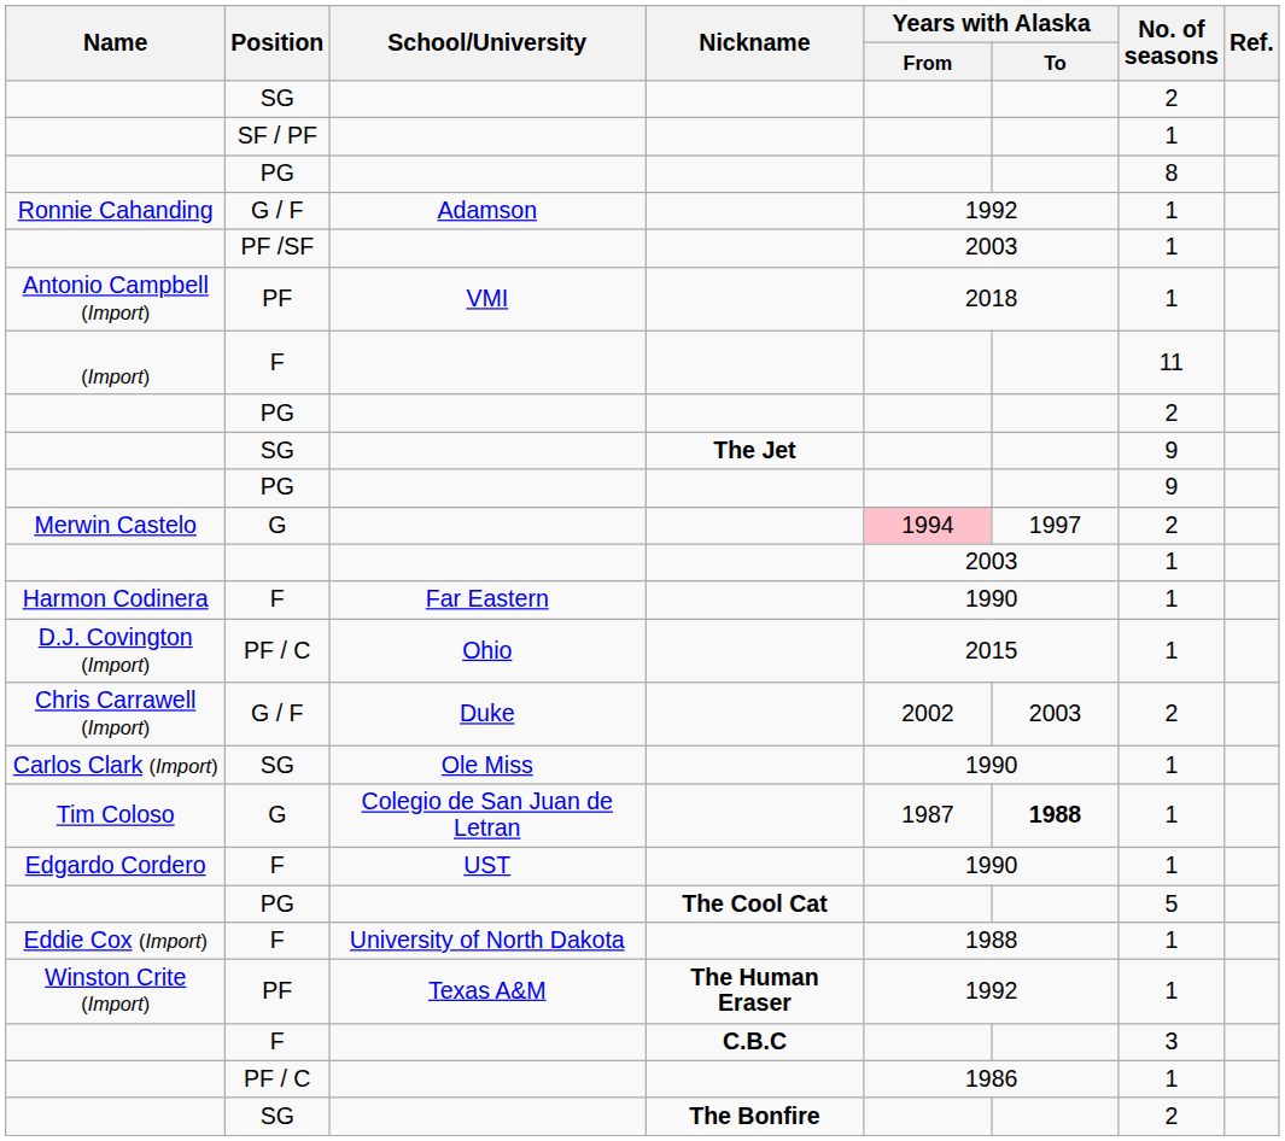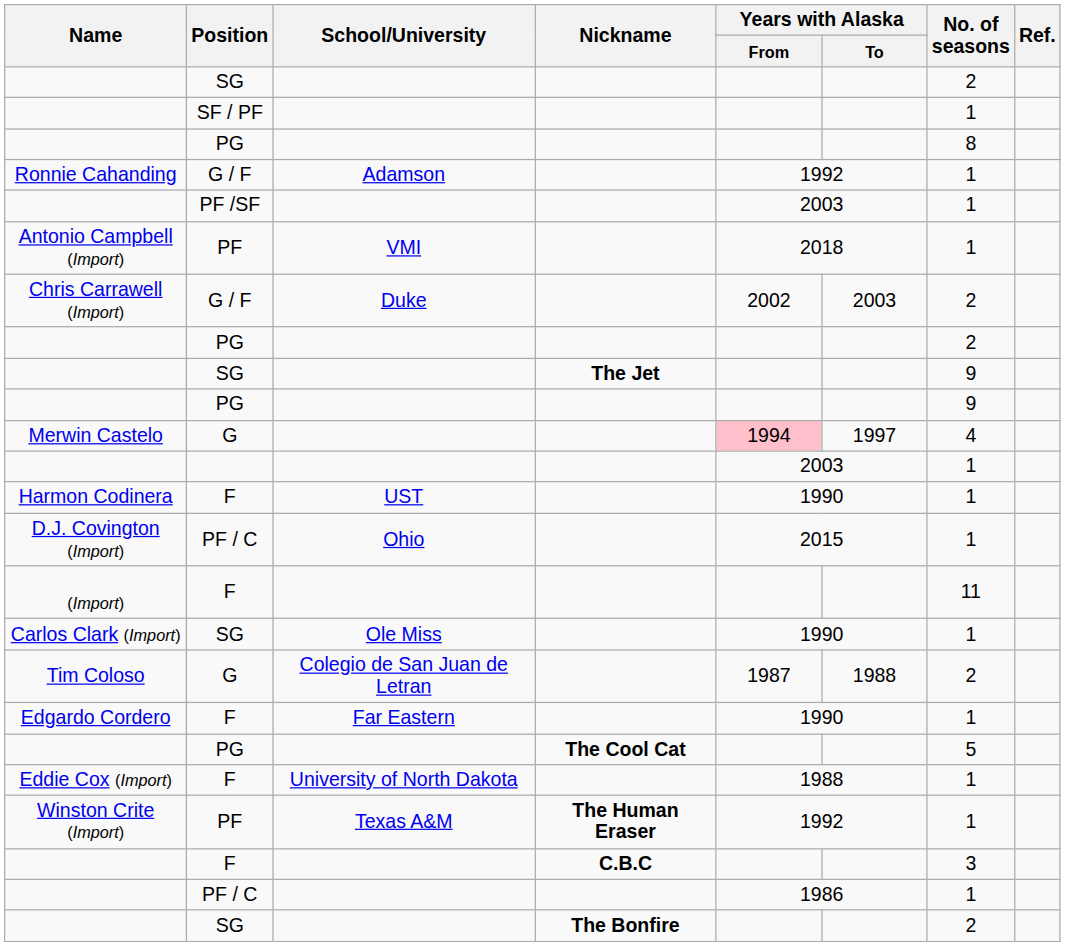rows swapped: Chris Carrawell (Import) <-> (Import)
Merwin Castelo | No. of seasons: 2 -> 4
Harmon Codinera | School/University: Far Eastern -> UST
Tim Coloso | Years with Alaska / To: bold -> normal
Tim Coloso | No. of seasons: 1 -> 2
Edgardo Cordero | School/University: UST -> Far Eastern
